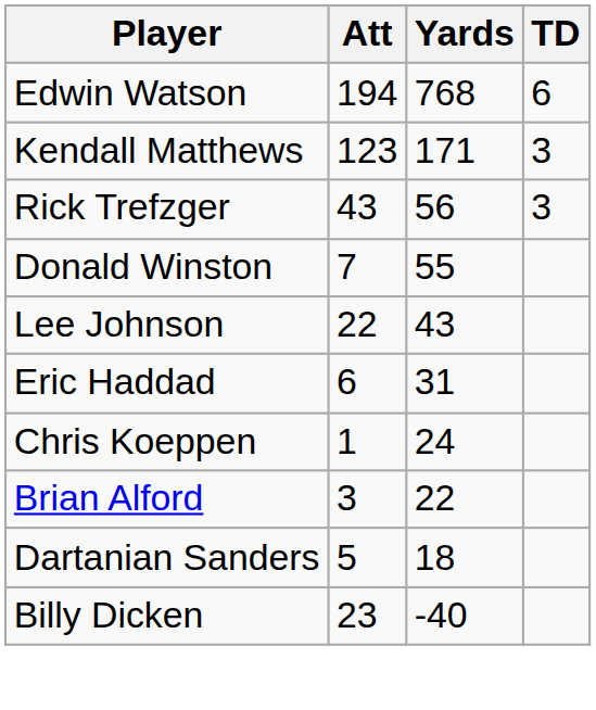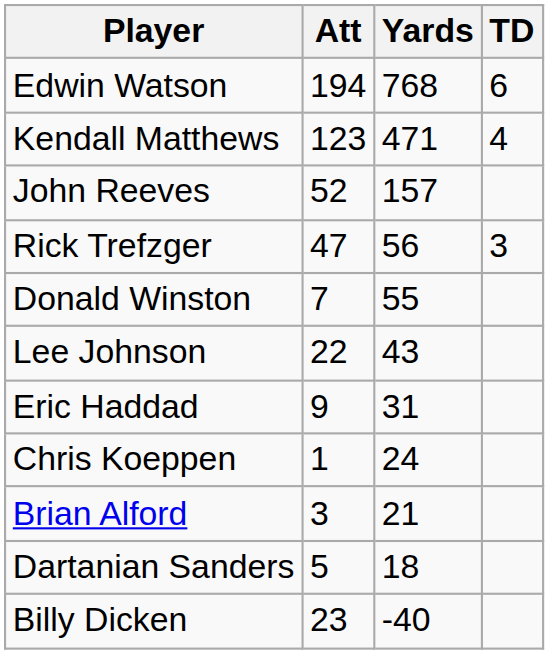Kendall Matthews | Yards: 171 -> 471
Kendall Matthews | TD: 3 -> 4
+ row: John Reeves | 52 | 157
Rick Trefzger | Att: 43 -> 47
Eric Haddad | Att: 6 -> 9
Brian Alford | Yards: 22 -> 21
